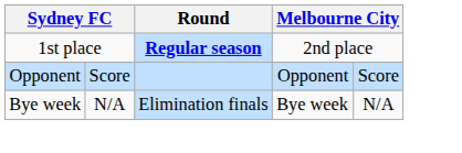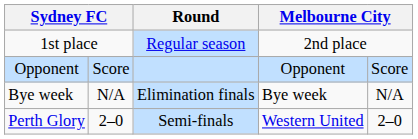1st place | Round: bold -> normal
+ row: Perth Glory | 2–0 | Semi-finals | Western United | 2–0
